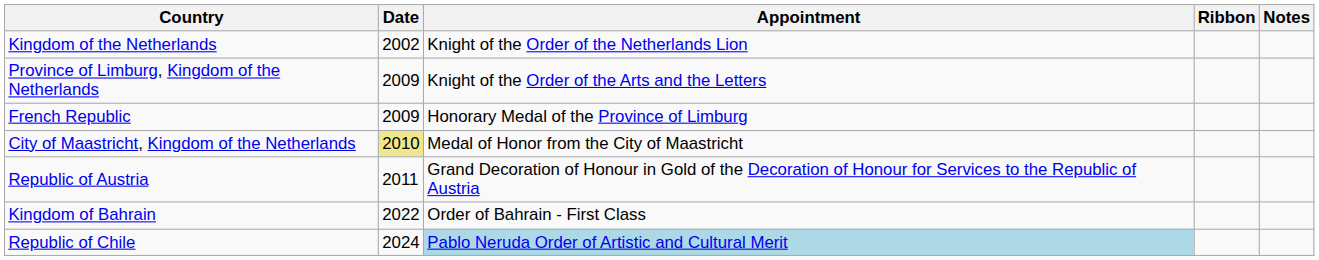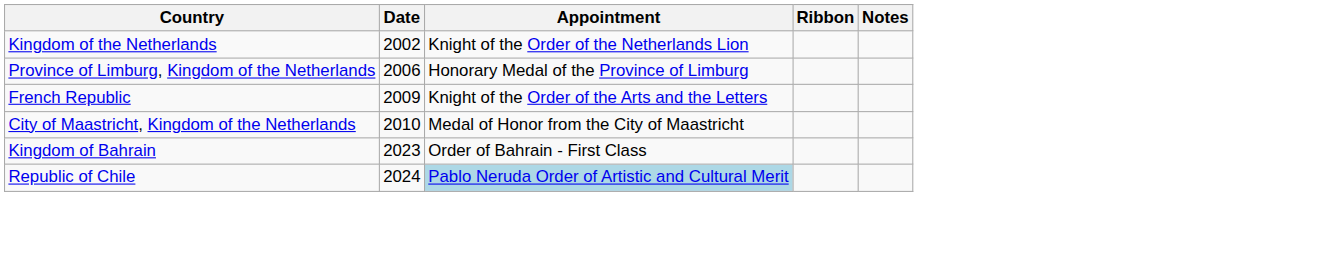Province of Limburg, Kingdom of the Netherlands | Date: 2009 -> 2006
Province of Limburg, Kingdom of the Netherlands | Appointment: Knight of the Order of the Arts and the Letters -> Honorary Medal of the Province of Limburg
French Republic | Appointment: Honorary Medal of the Province of Limburg -> Knight of the Order of the Arts and the Letters
City of Maastricht, Kingdom of the Netherlands | Date: khaki background -> no background
- row: Republic of Austria | 2011 | Grand Decoration of Honour in Gold of the Decoration of Honour for Services to the Republic of Austria
Kingdom of Bahrain | Date: 2022 -> 2023
